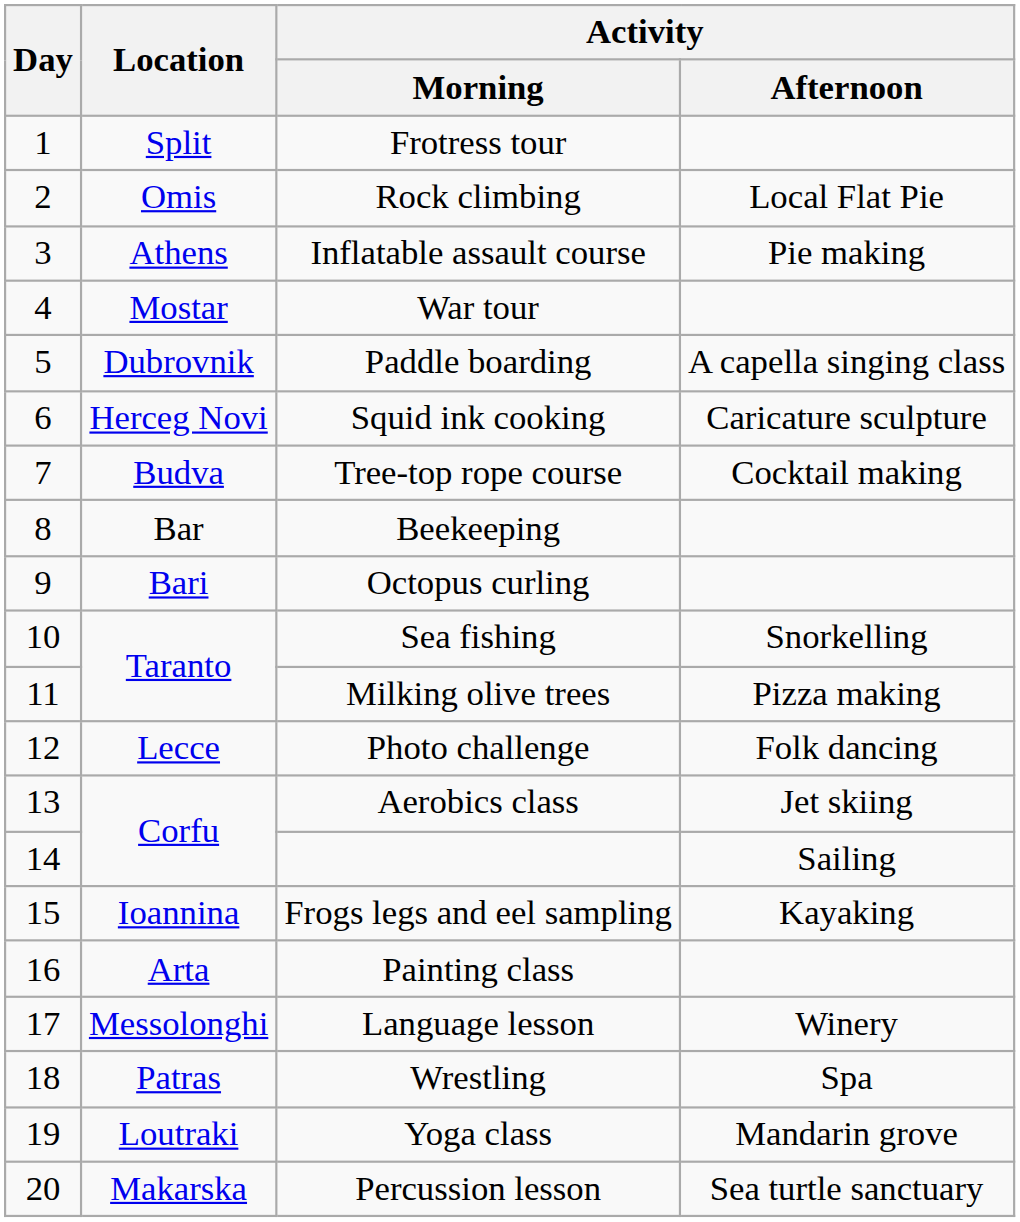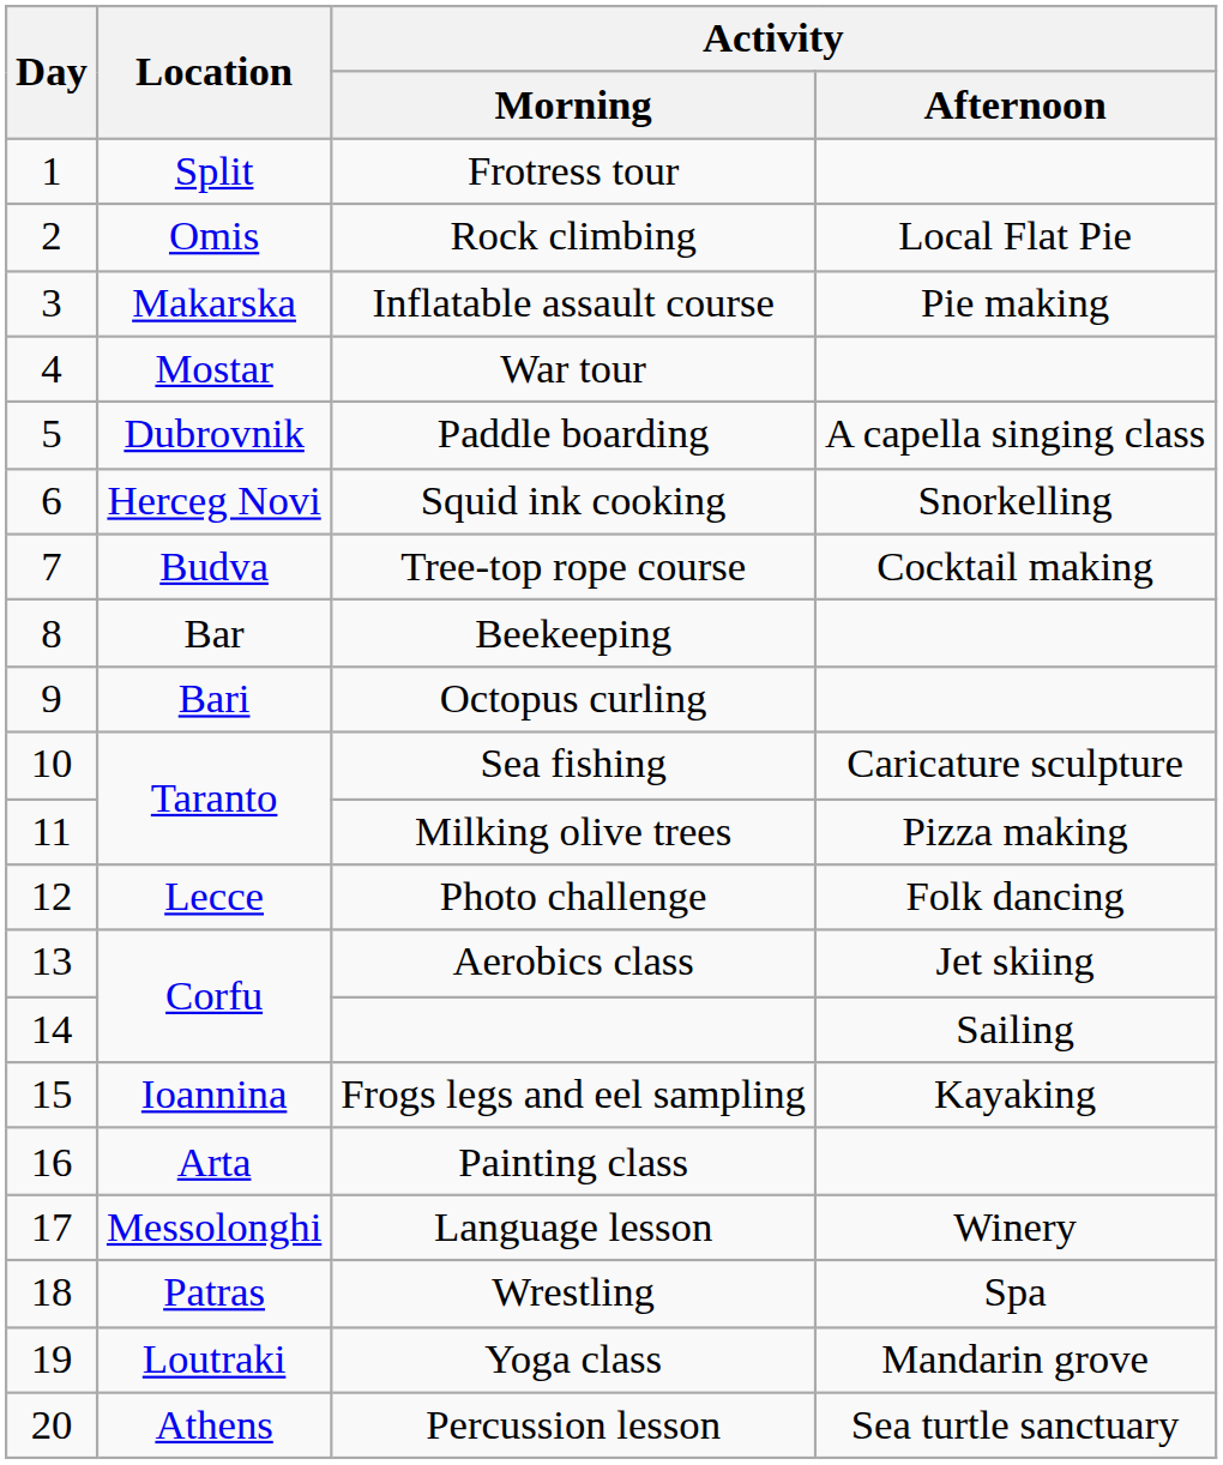Inflatable assault course | Location: Athens -> Makarska
Squid ink cooking | Activity / Afternoon: Caricature sculpture -> Snorkelling
Sea fishing | Activity / Afternoon: Snorkelling -> Caricature sculpture
Percussion lesson | Location: Makarska -> Athens
